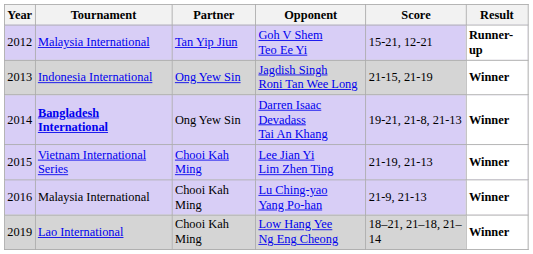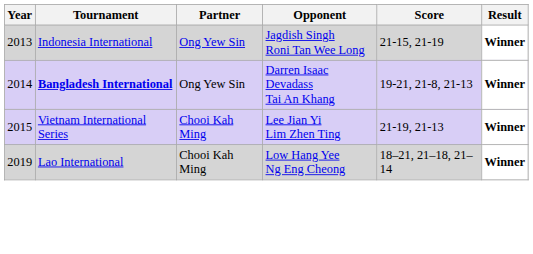- row: 2012 | Malaysia International | Tan Yip Jiun | Goh V Shem Teo Ee Yi | 15-21, 12-21 | Runner-up
- row: 2016 | Malaysia International | Chooi Kah Ming | Lu Ching-yao Yang Po-han | 21-9, 21-13 | Winner
